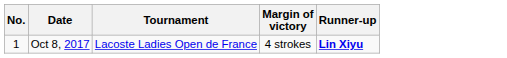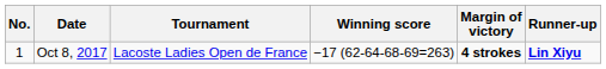+ column: Winning score | −17 (62-64-68-69=263)
Oct 8, 2017 | Margin of victory: normal -> bold
